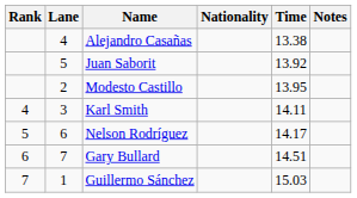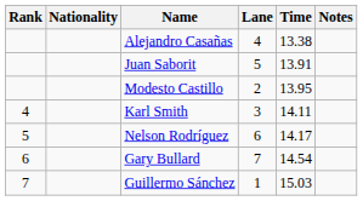columns swapped: Lane <-> Nationality
Juan Saborit | Time: 13.92 -> 13.91
Gary Bullard | Time: 14.51 -> 14.54
